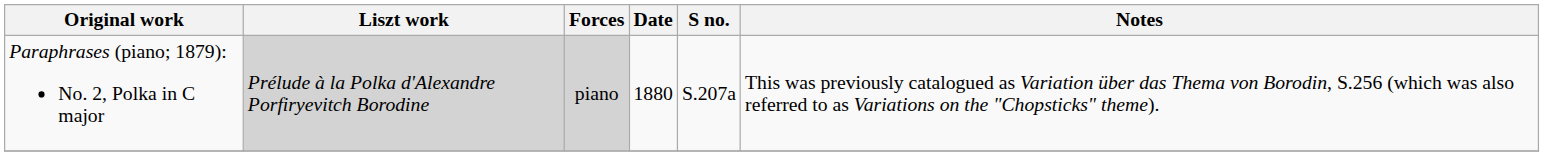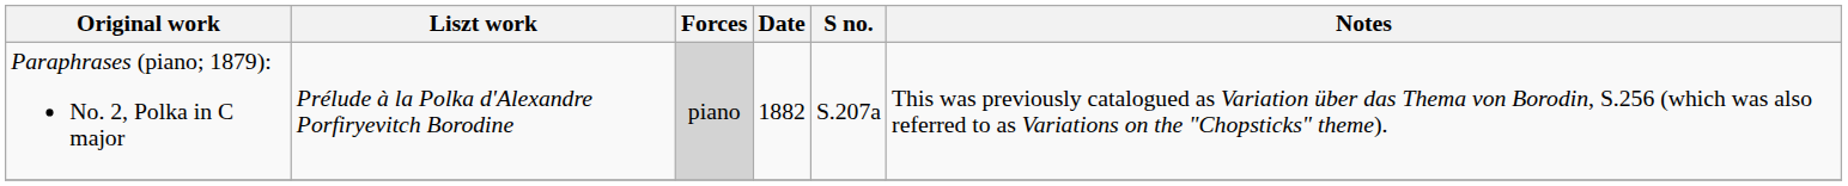Paraphrases (piano; 1879): No. 2, Polka in C major | Liszt work: lightgrey background -> no background
Paraphrases (piano; 1879): No. 2, Polka in C major | Date: 1880 -> 1882
